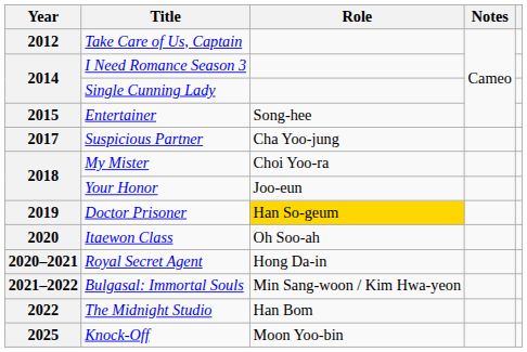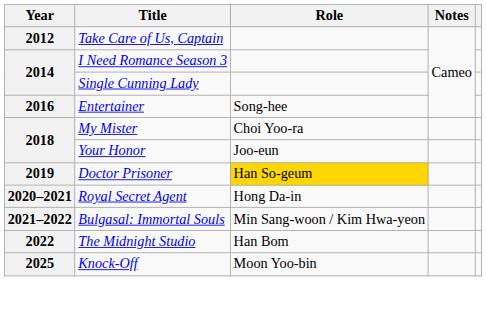Entertainer | Year: 2015 -> 2016
- row: 2017 | Suspicious Partner | Cha Yoo-jung
- row: 2020 | Itaewon Class | Oh Soo-ah
